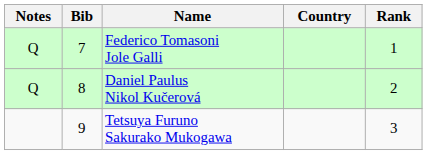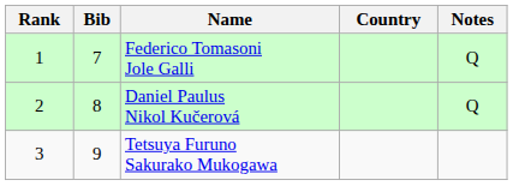columns swapped: Rank <-> Notes
